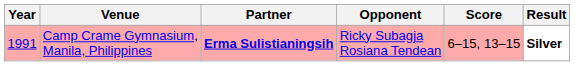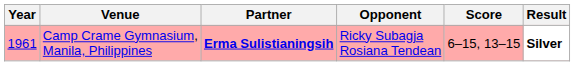Camp Crame Gymnasium, Manila, Philippines | Year: 1991 -> 1961
